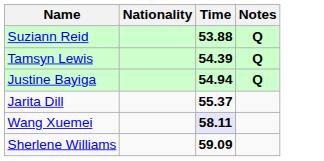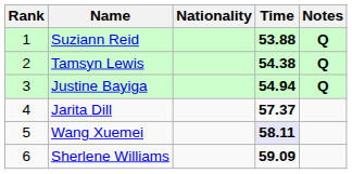+ column: Rank | 1 | 2 | 3 | 4 | 5 | 6
Tamsyn Lewis | Time: 54.39 -> 54.38
Jarita Dill | Time: 55.37 -> 57.37
